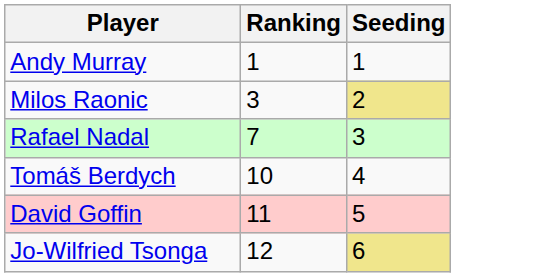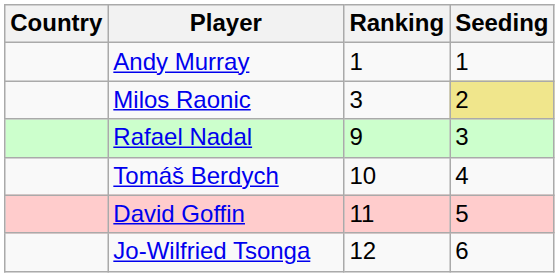+ column: Country
Rafael Nadal | Ranking: 7 -> 9
Jo-Wilfried Tsonga | Seeding: khaki background -> no background
